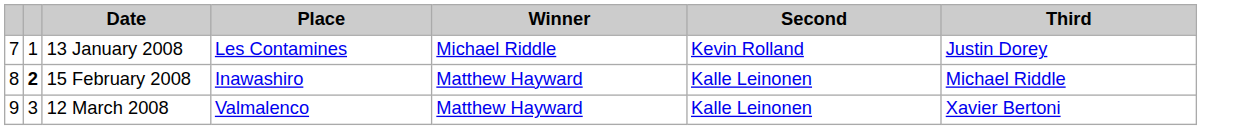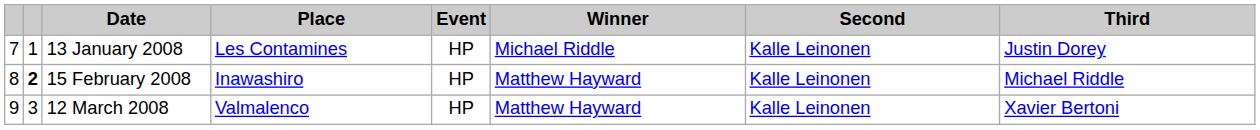+ column: Event | HP | HP | HP
13 January 2008 | Second: Kevin Rolland -> Kalle Leinonen
